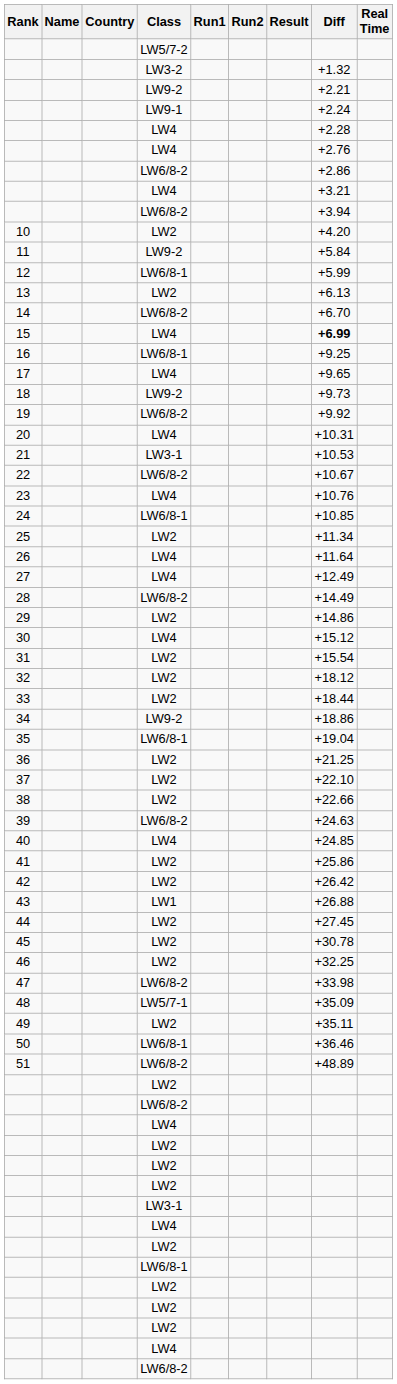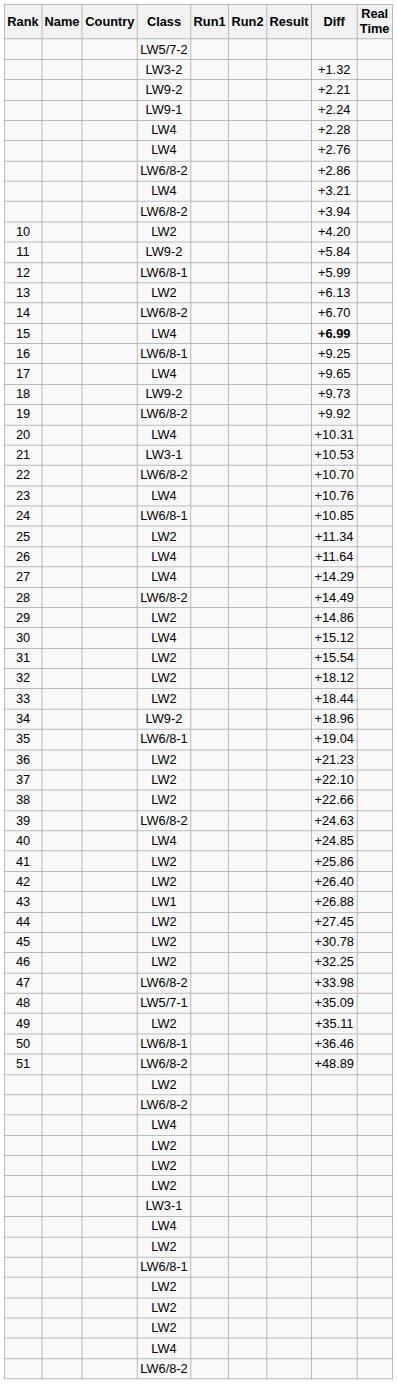22 | Diff: +10.67 -> +10.70
27 | Diff: +12.49 -> +14.29
34 | Diff: +18.86 -> +18.96
36 | Diff: +21.25 -> +21.23
42 | Diff: +26.42 -> +26.40
